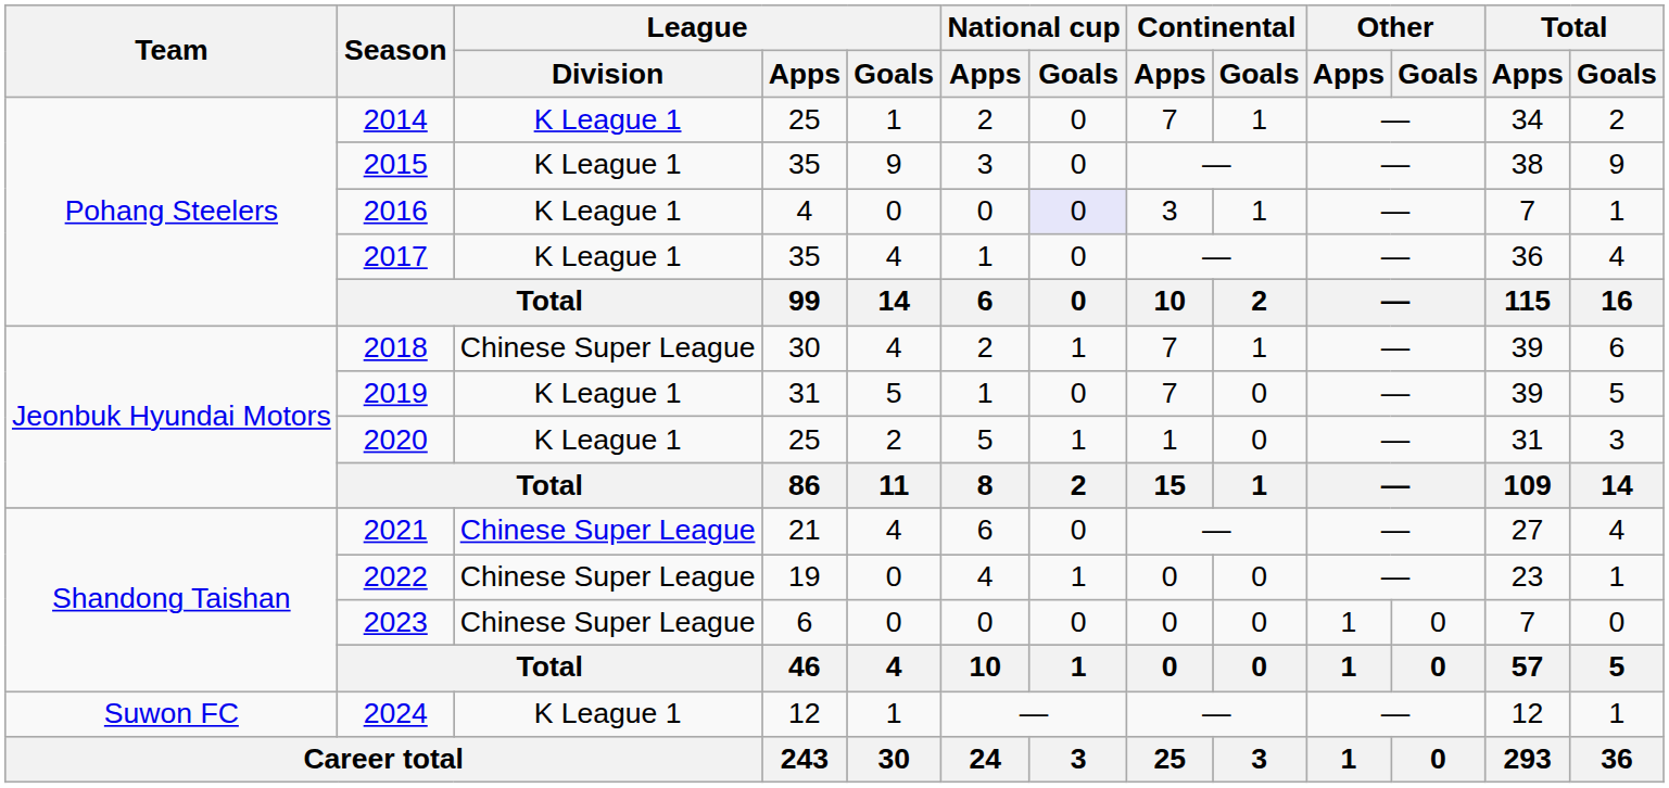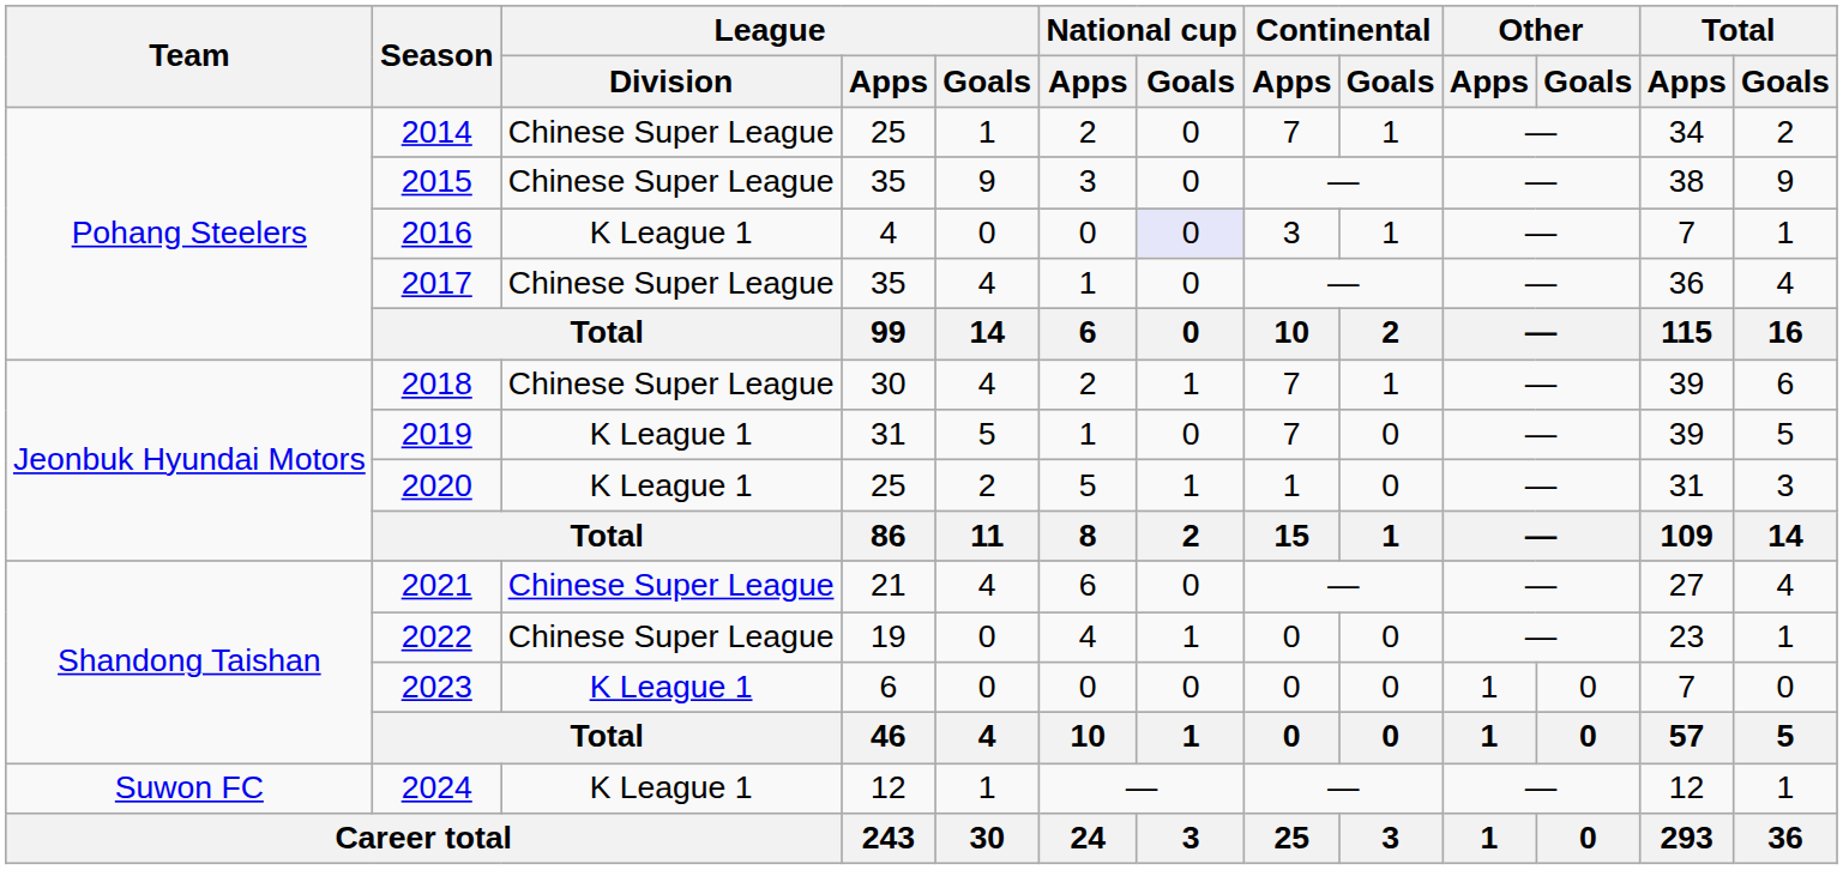2014 | League / Division: K League 1 -> Chinese Super League
2015 | League / Division: K League 1 -> Chinese Super League
2017 | League / Division: K League 1 -> Chinese Super League
2023 | League / Division: Chinese Super League -> K League 1
